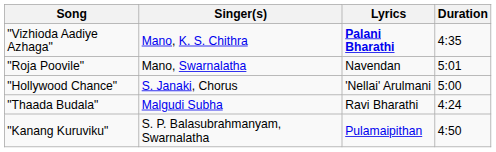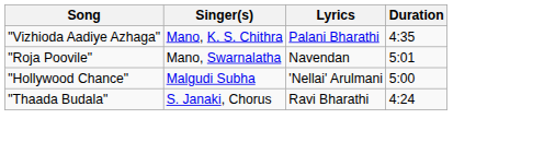"Vizhioda Aadiye Azhaga" | Lyrics: bold -> normal
"Hollywood Chance" | Singer(s): S. Janaki, Chorus -> Malgudi Subha
"Thaada Budala" | Singer(s): Malgudi Subha -> S. Janaki, Chorus
- row: "Kanang Kuruviku" | S. P. Balasubrahmanyam, Swarnalatha | Pulamaipithan | 4:50
